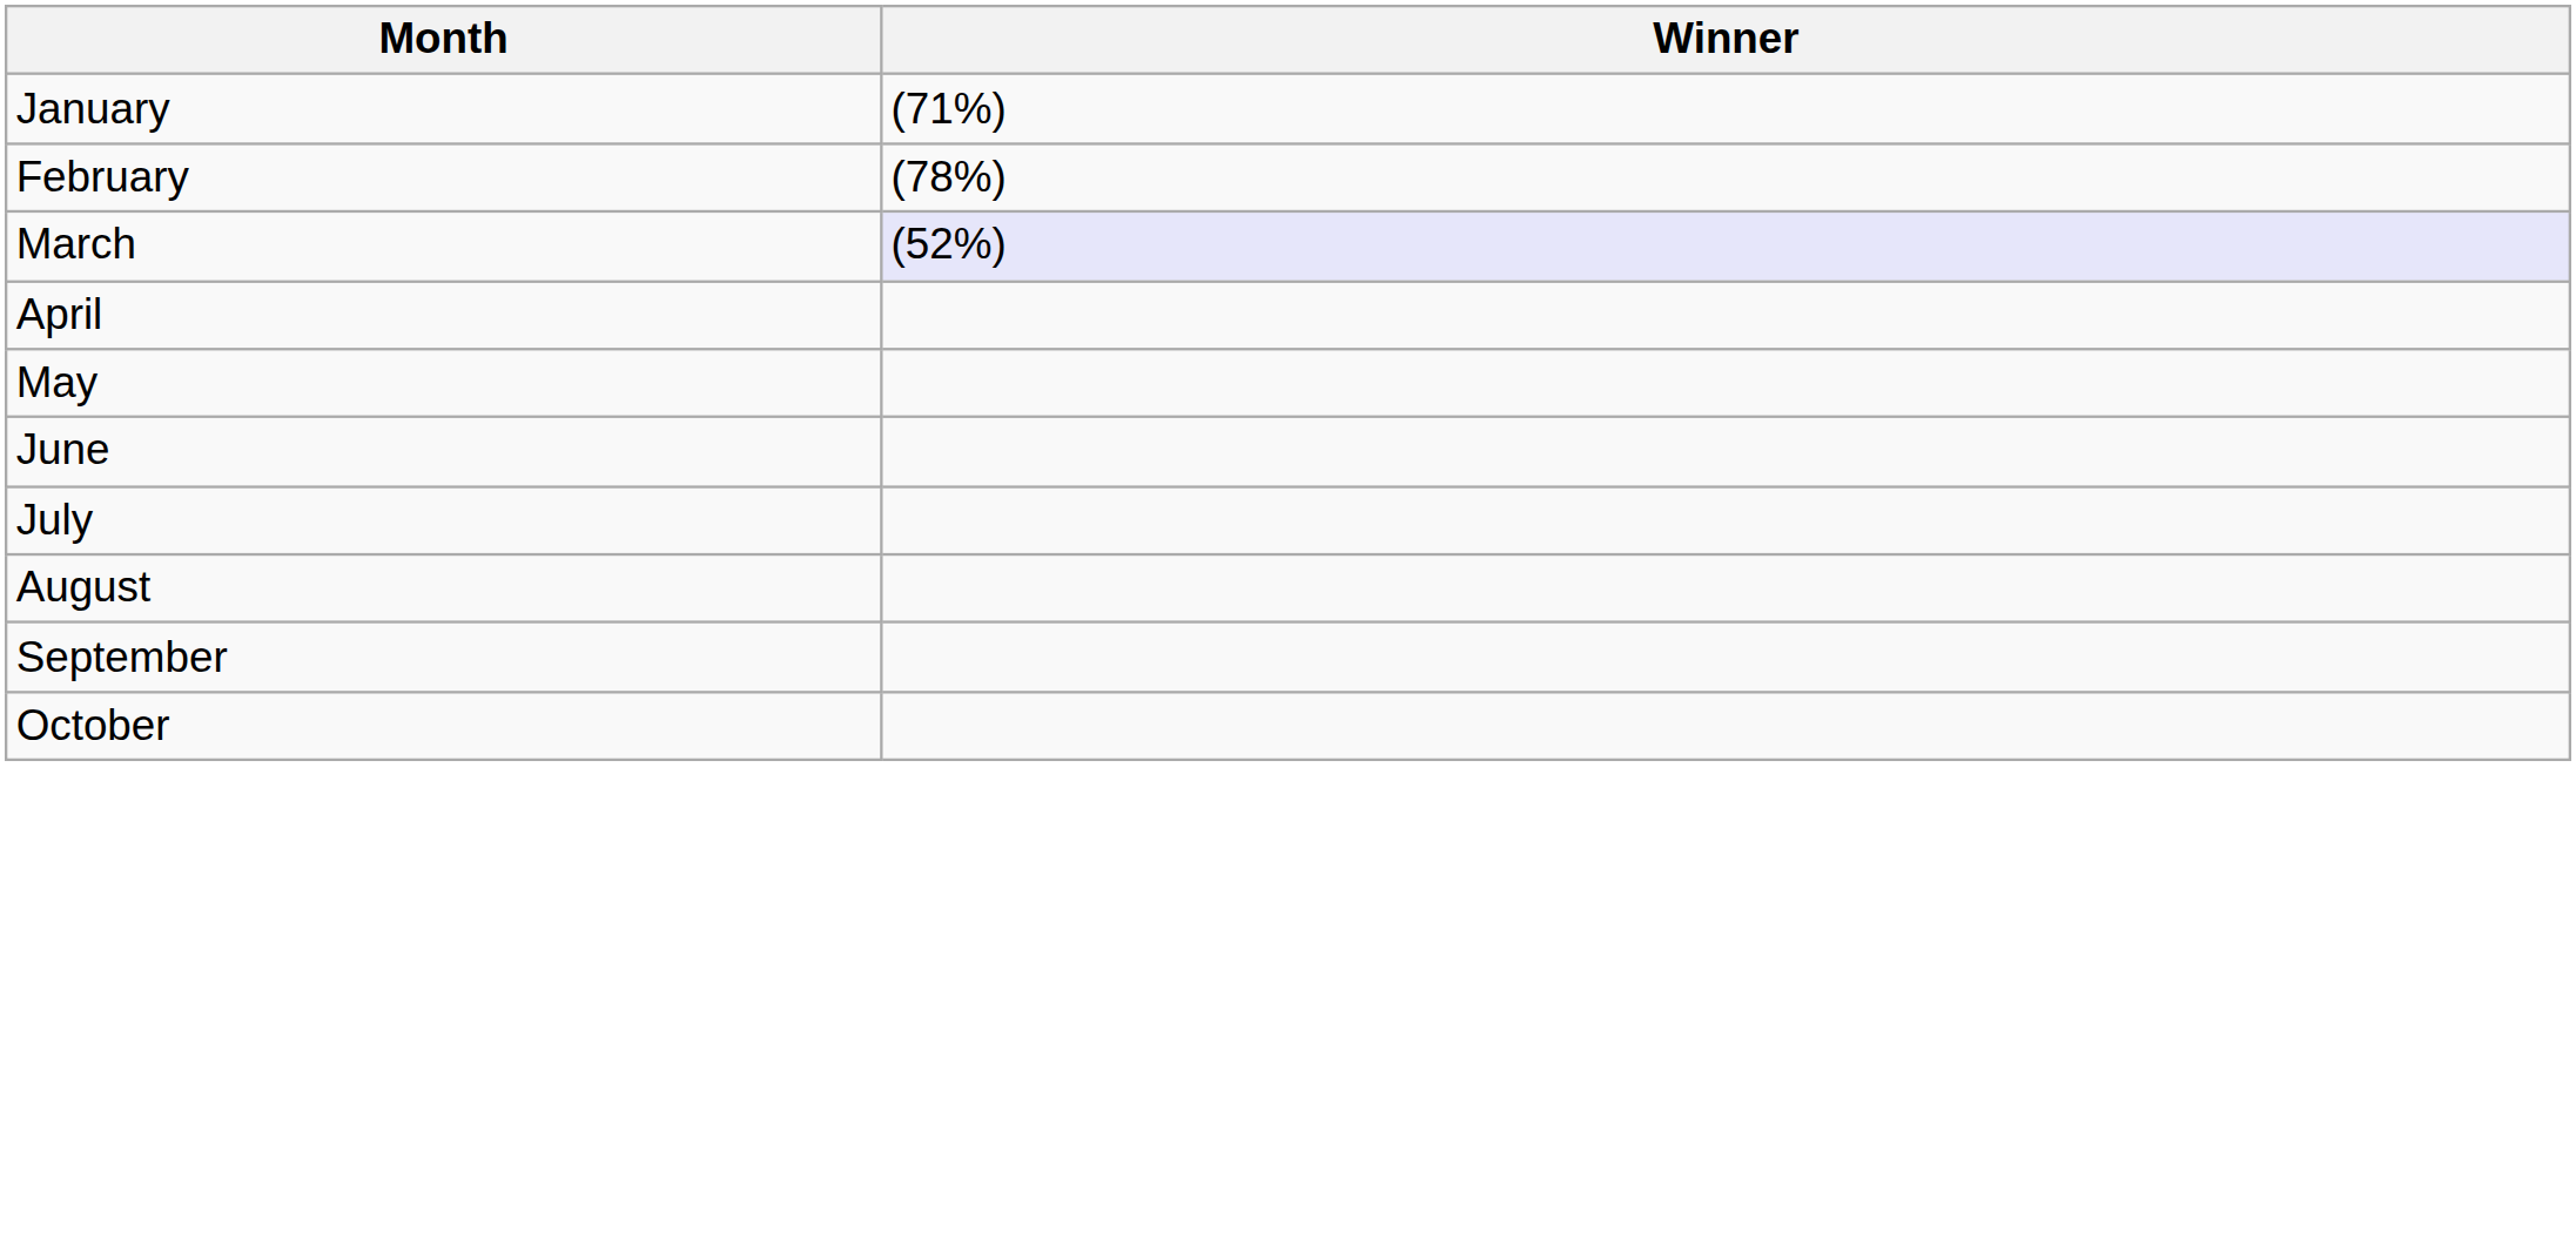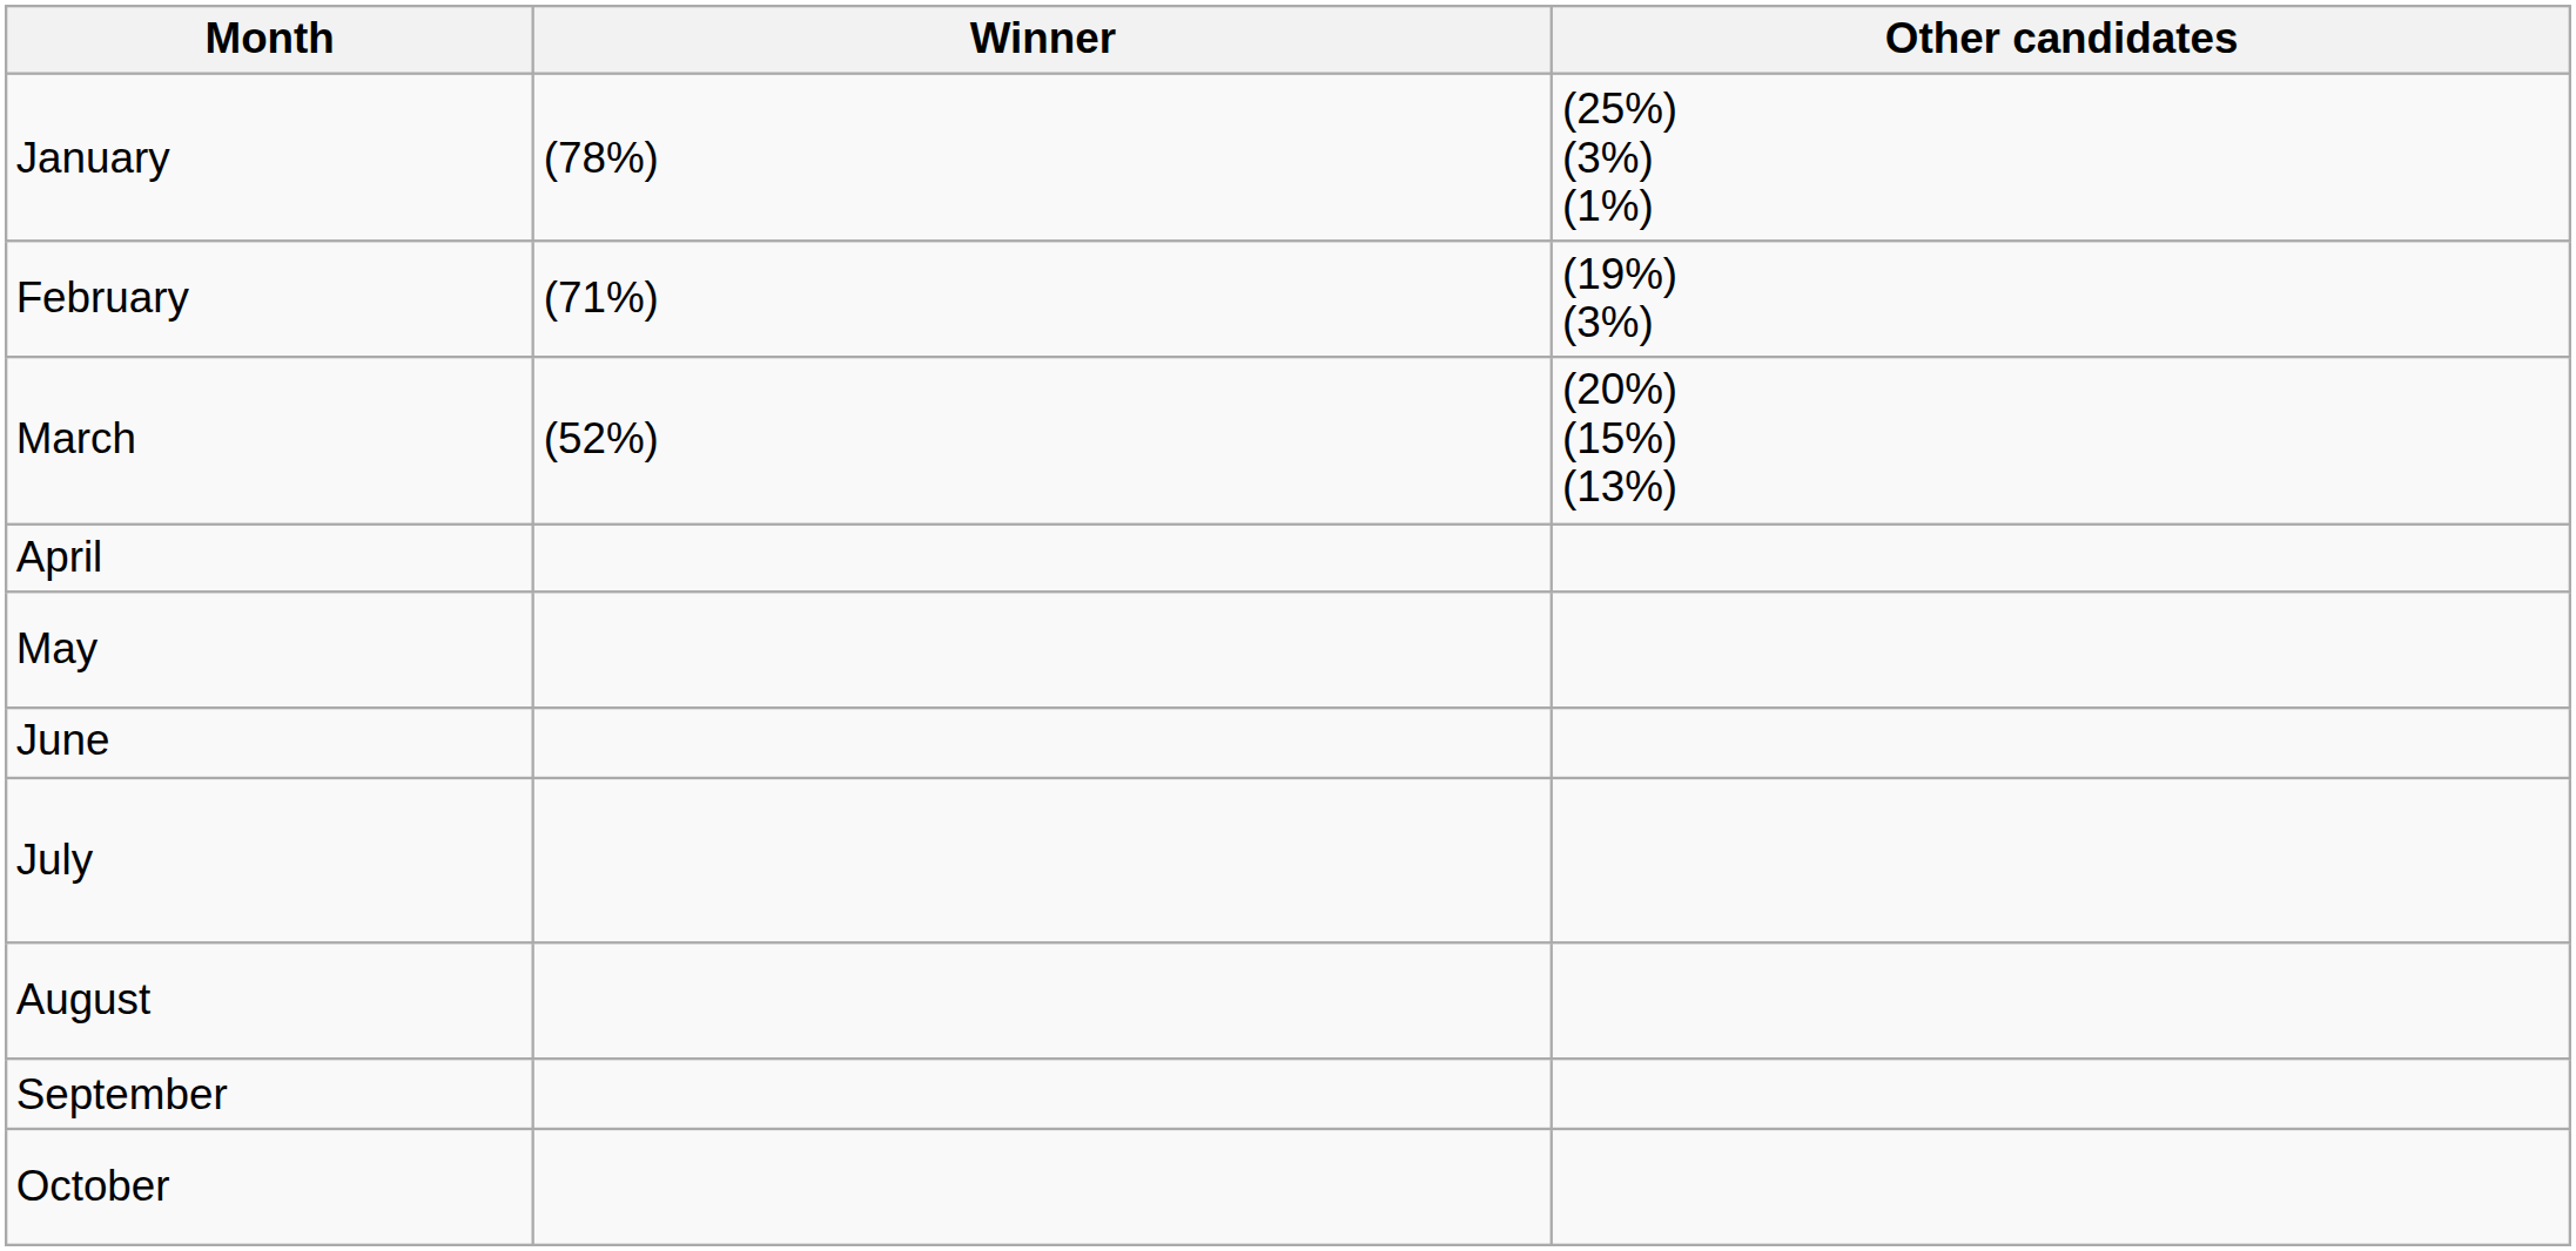+ column: Other candidates | (25%) (3%) (1%) | (19%) (3%) | (20%) (15%) (13%)
January | Winner: (71%) -> (78%)
February | Winner: (78%) -> (71%)
March | Winner: lavender background -> no background
